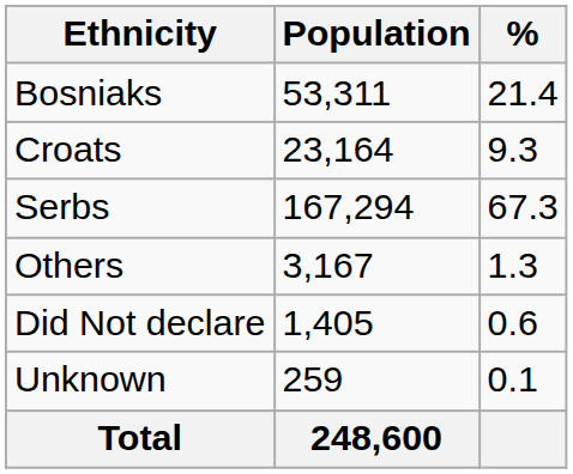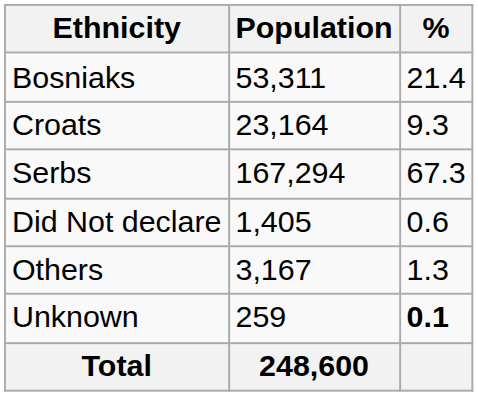rows swapped: Did Not declare <-> Others
Unknown | %: normal -> bold
